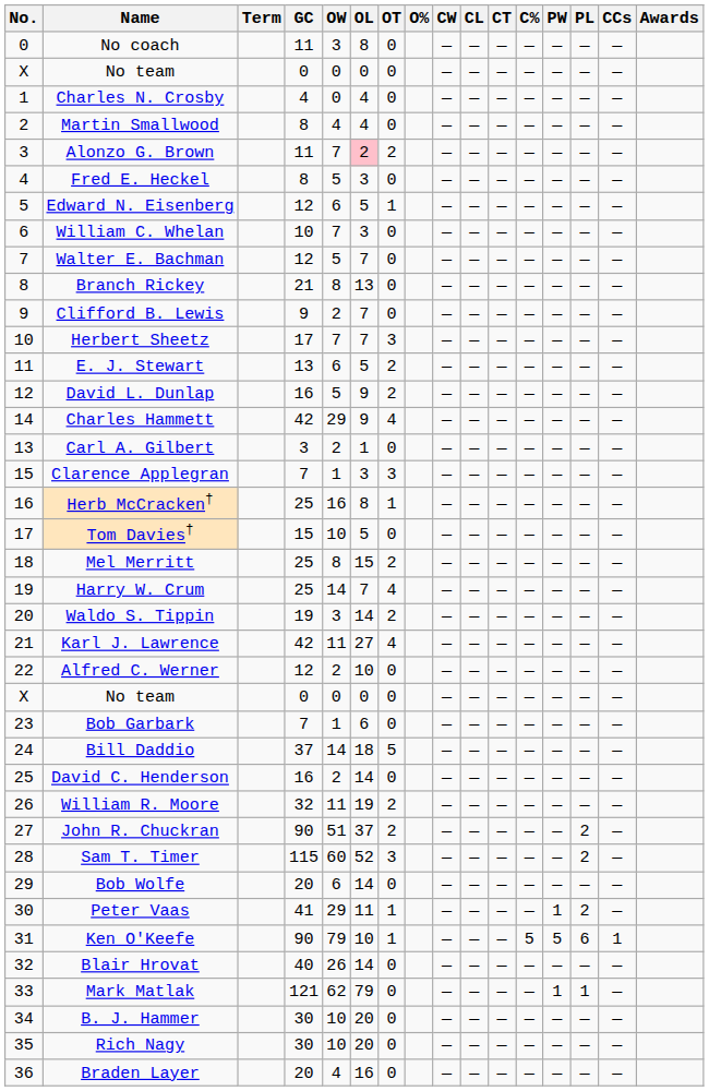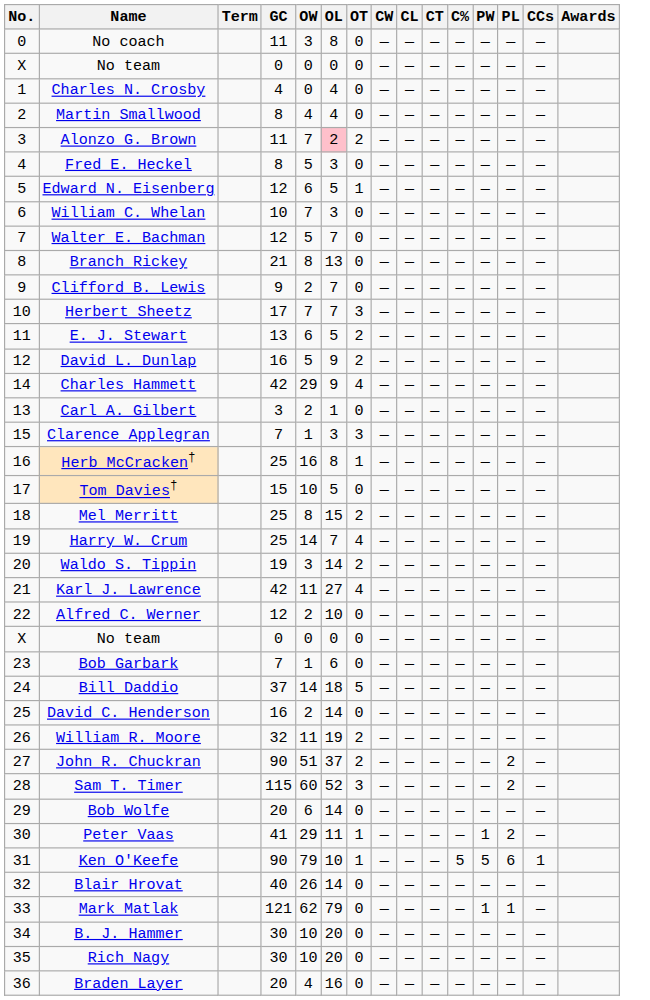- column: O%
